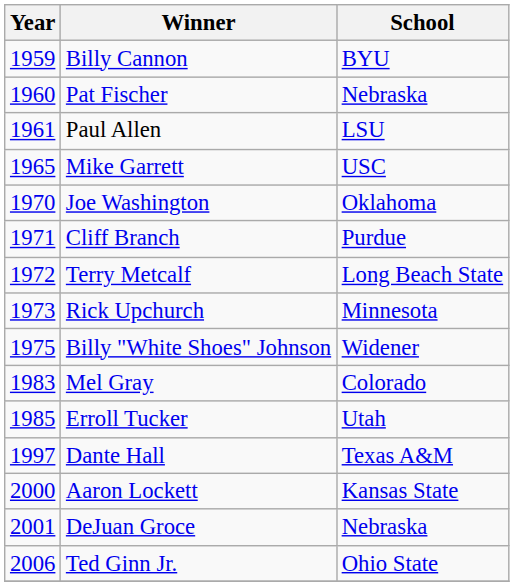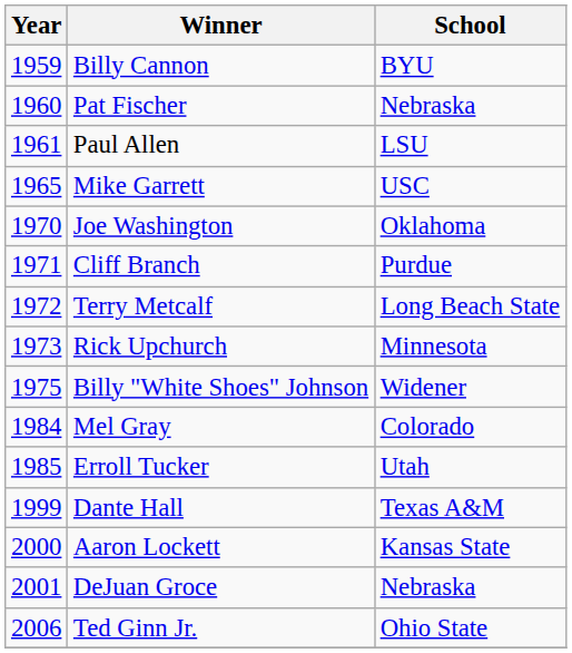Mel Gray | Year: 1983 -> 1984
Dante Hall | Year: 1997 -> 1999
